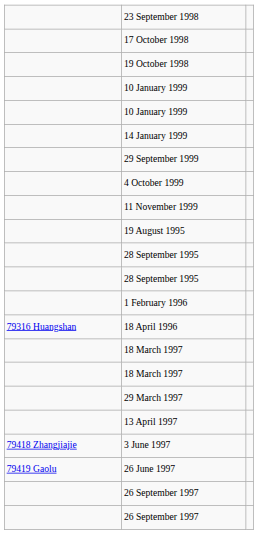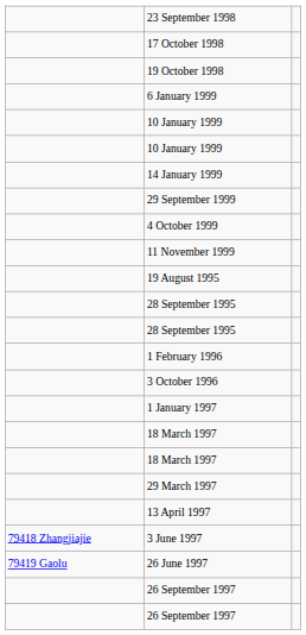+ row: 6 January 1999
- row: 79316 Huangshan | 18 April 1996
+ row: 3 October 1996
+ row: 1 January 1997
